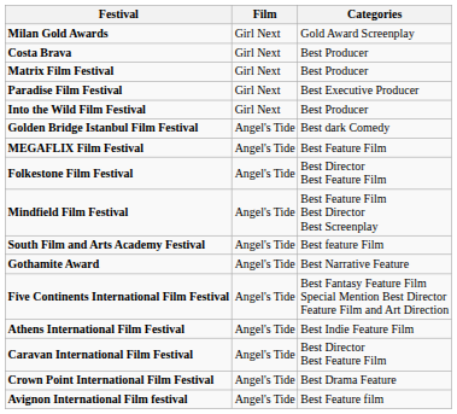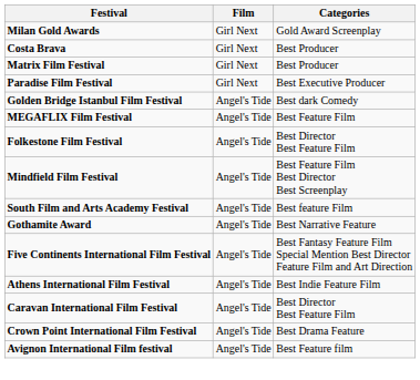- row: Into the Wild Film Festival | Girl Next | Best Producer
